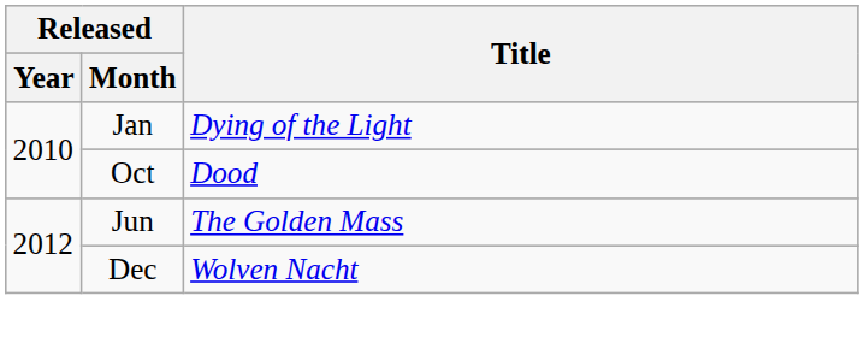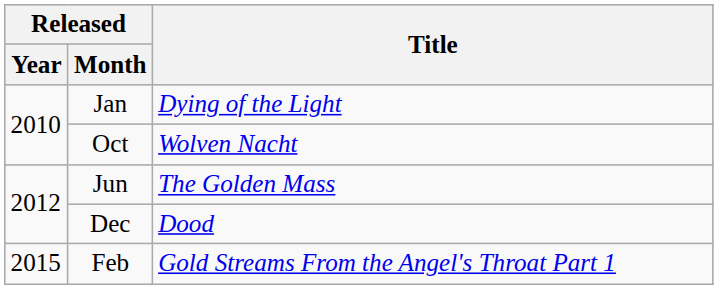Oct | Title: Dood -> Wolven Nacht
Dec | Title: Wolven Nacht -> Dood
+ row: 2015 | Feb | Gold Streams From the Angel's Throat Part 1
